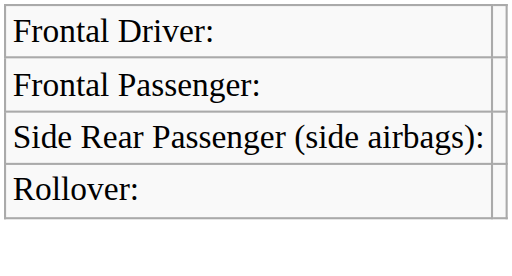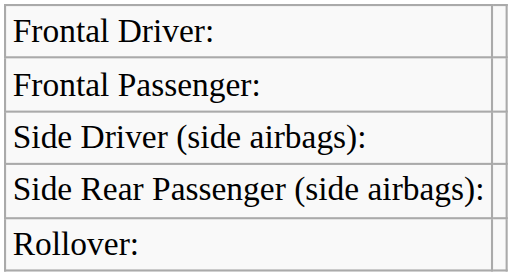+ row: Side Driver (side airbags):
